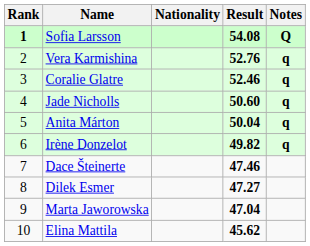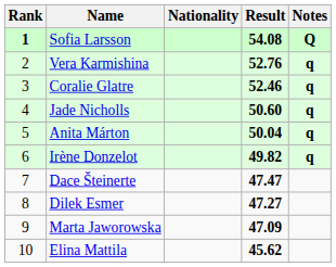Dace Šteinerte | Result: 47.46 -> 47.47
Marta Jaworowska | Result: 47.04 -> 47.09
